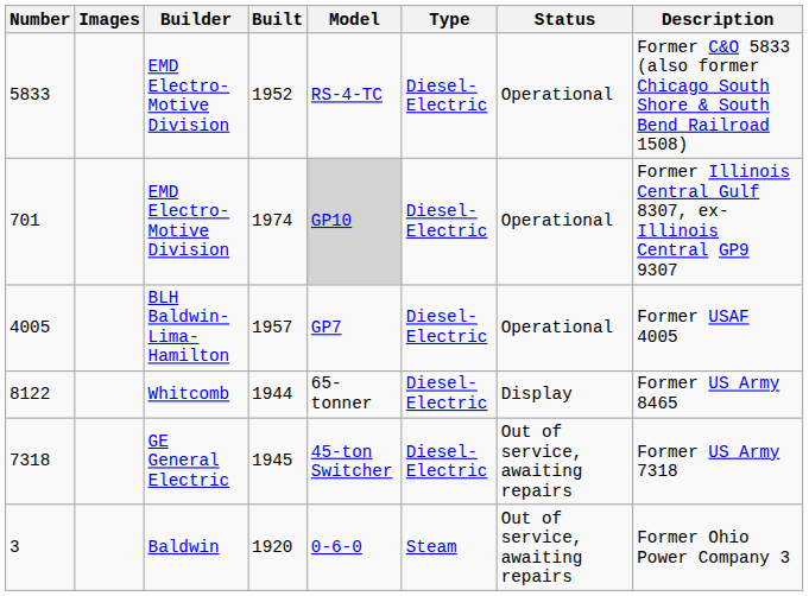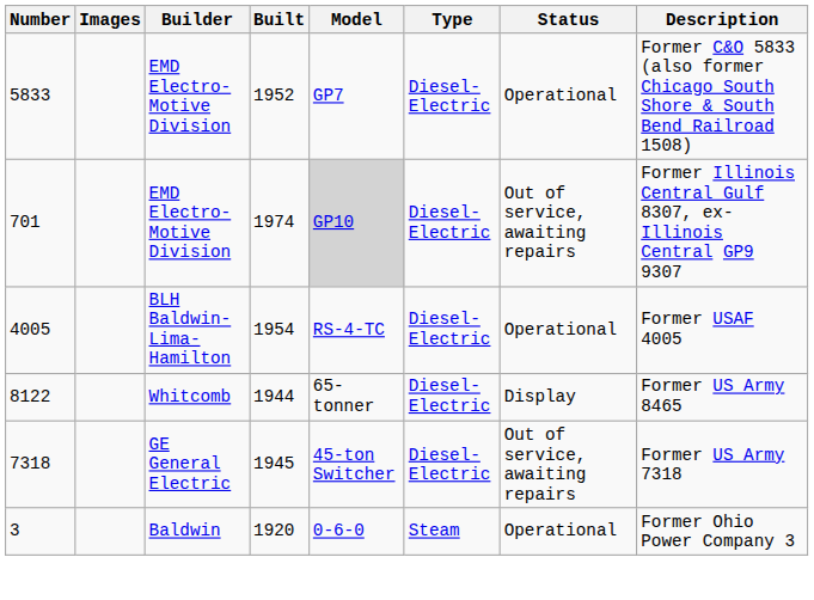5833 | Model: RS-4-TC -> GP7
701 | Status: Operational -> Out of service, awaiting repairs
4005 | Built: 1957 -> 1954
4005 | Model: GP7 -> RS-4-TC
3 | Status: Out of service, awaiting repairs -> Operational
